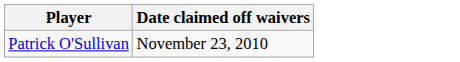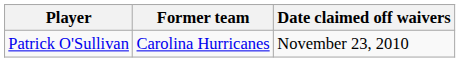+ column: Former team | Carolina Hurricanes
